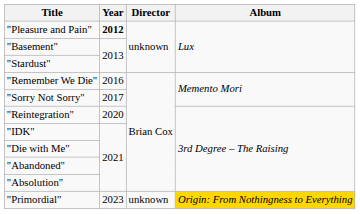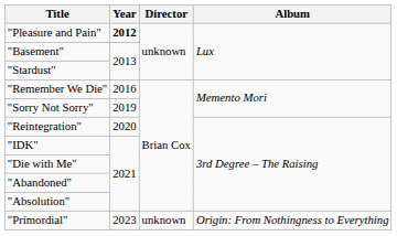"Sorry Not Sorry" | Year: 2017 -> 2019
"Primordial" | Album: gold background -> no background
